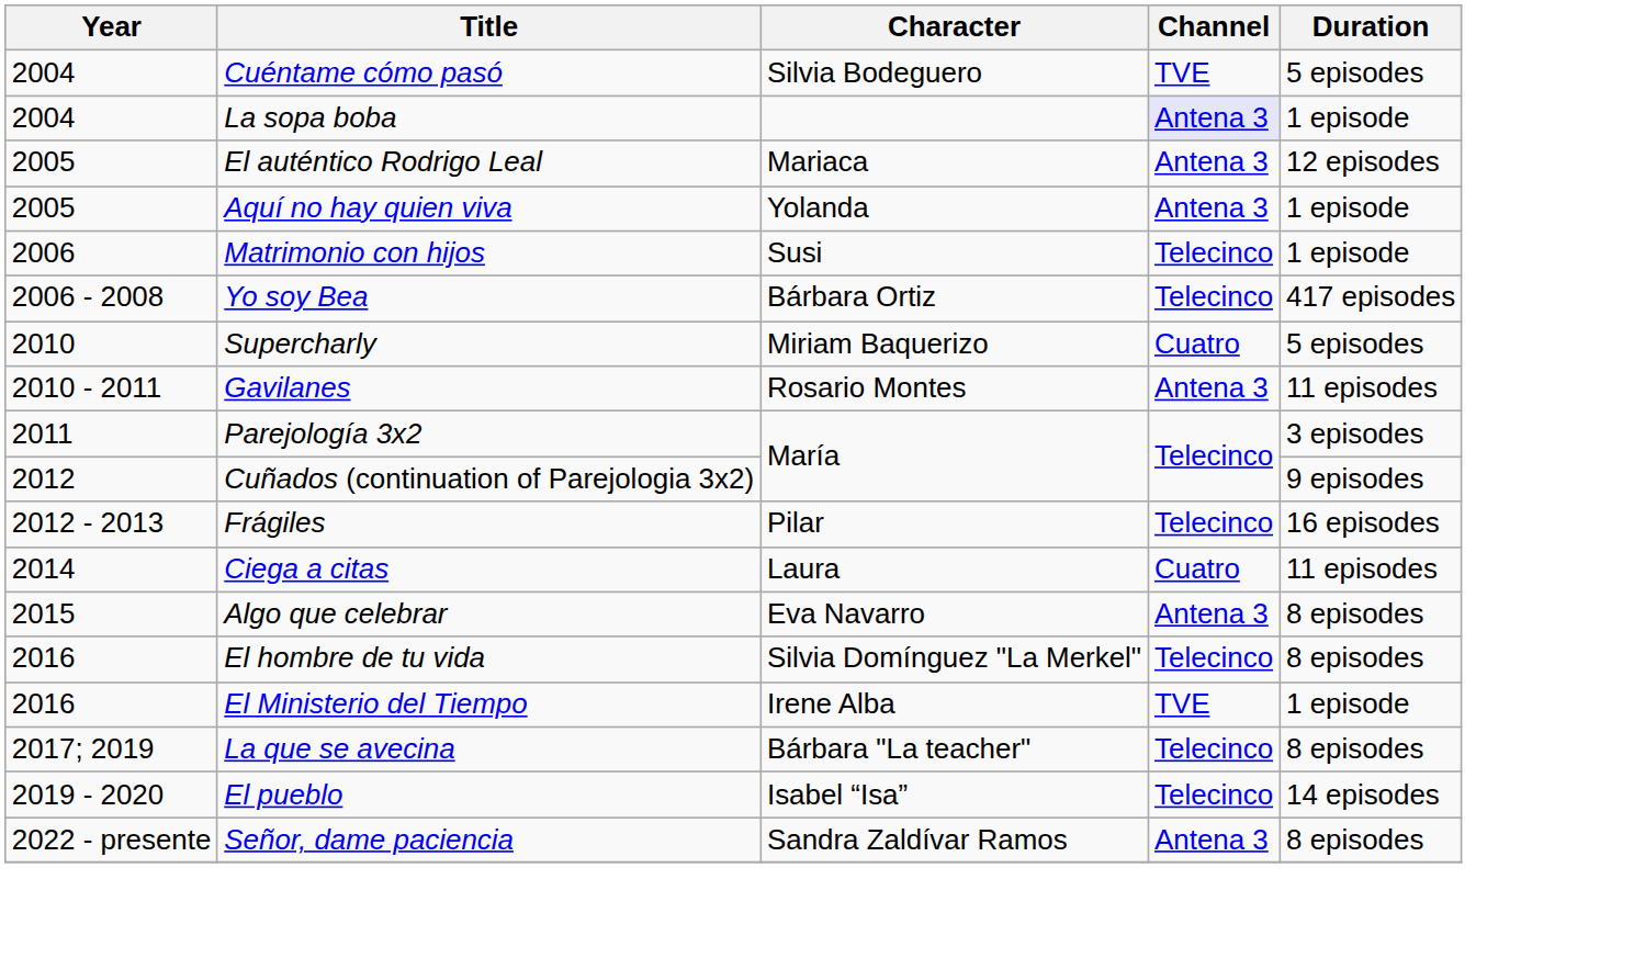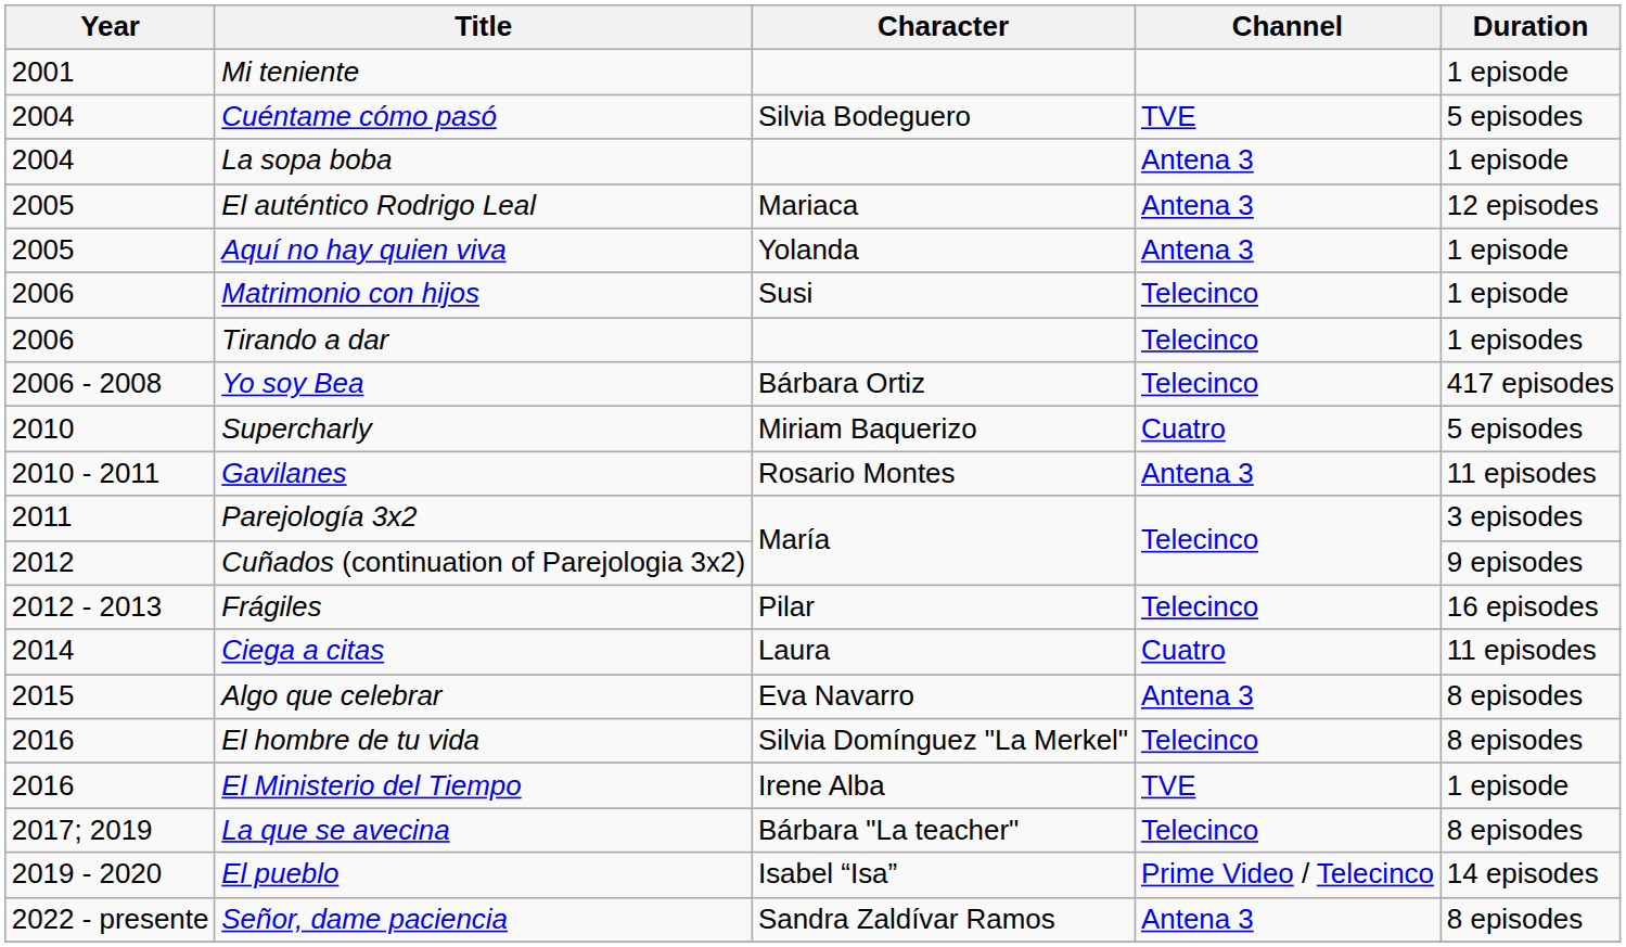+ row: 2001 | Mi teniente | 1 episode
La sopa boba | Channel: lavender background -> no background
+ row: 2006 | Tirando a dar | Telecinco | 1 episodes
El pueblo | Channel: Telecinco -> Prime Video / Telecinco
